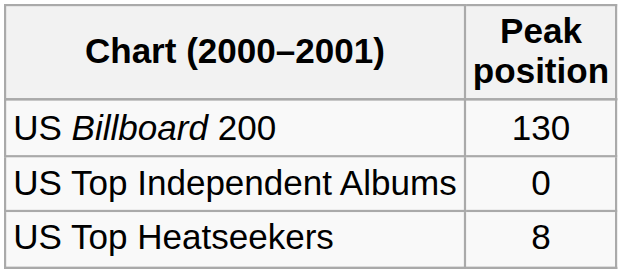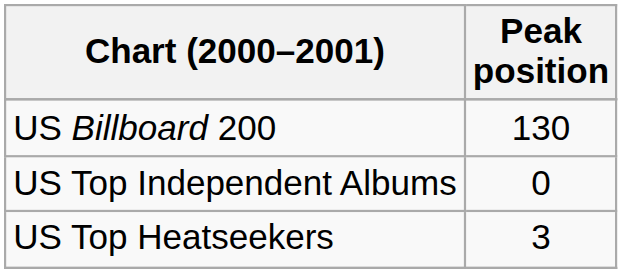US Top Heatseekers | Peak position: 8 -> 3
